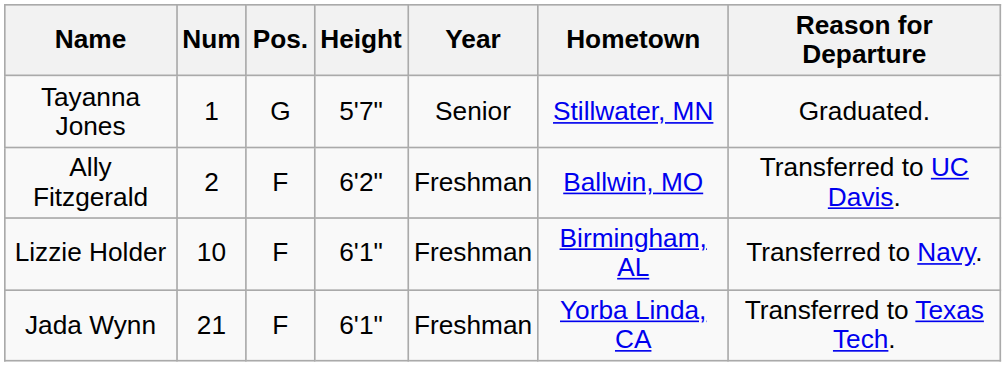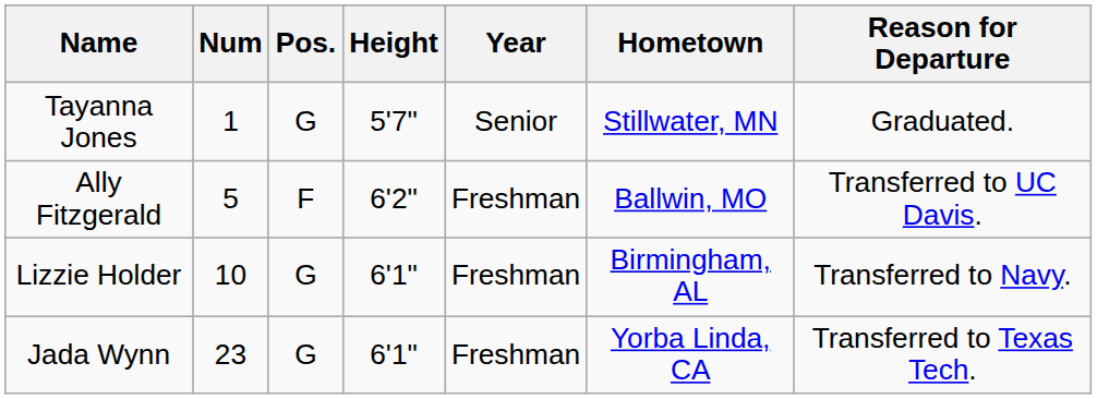Ally Fitzgerald | Num: 2 -> 5
Lizzie Holder | Pos.: F -> G
Jada Wynn | Num: 21 -> 23
Jada Wynn | Pos.: F -> G
